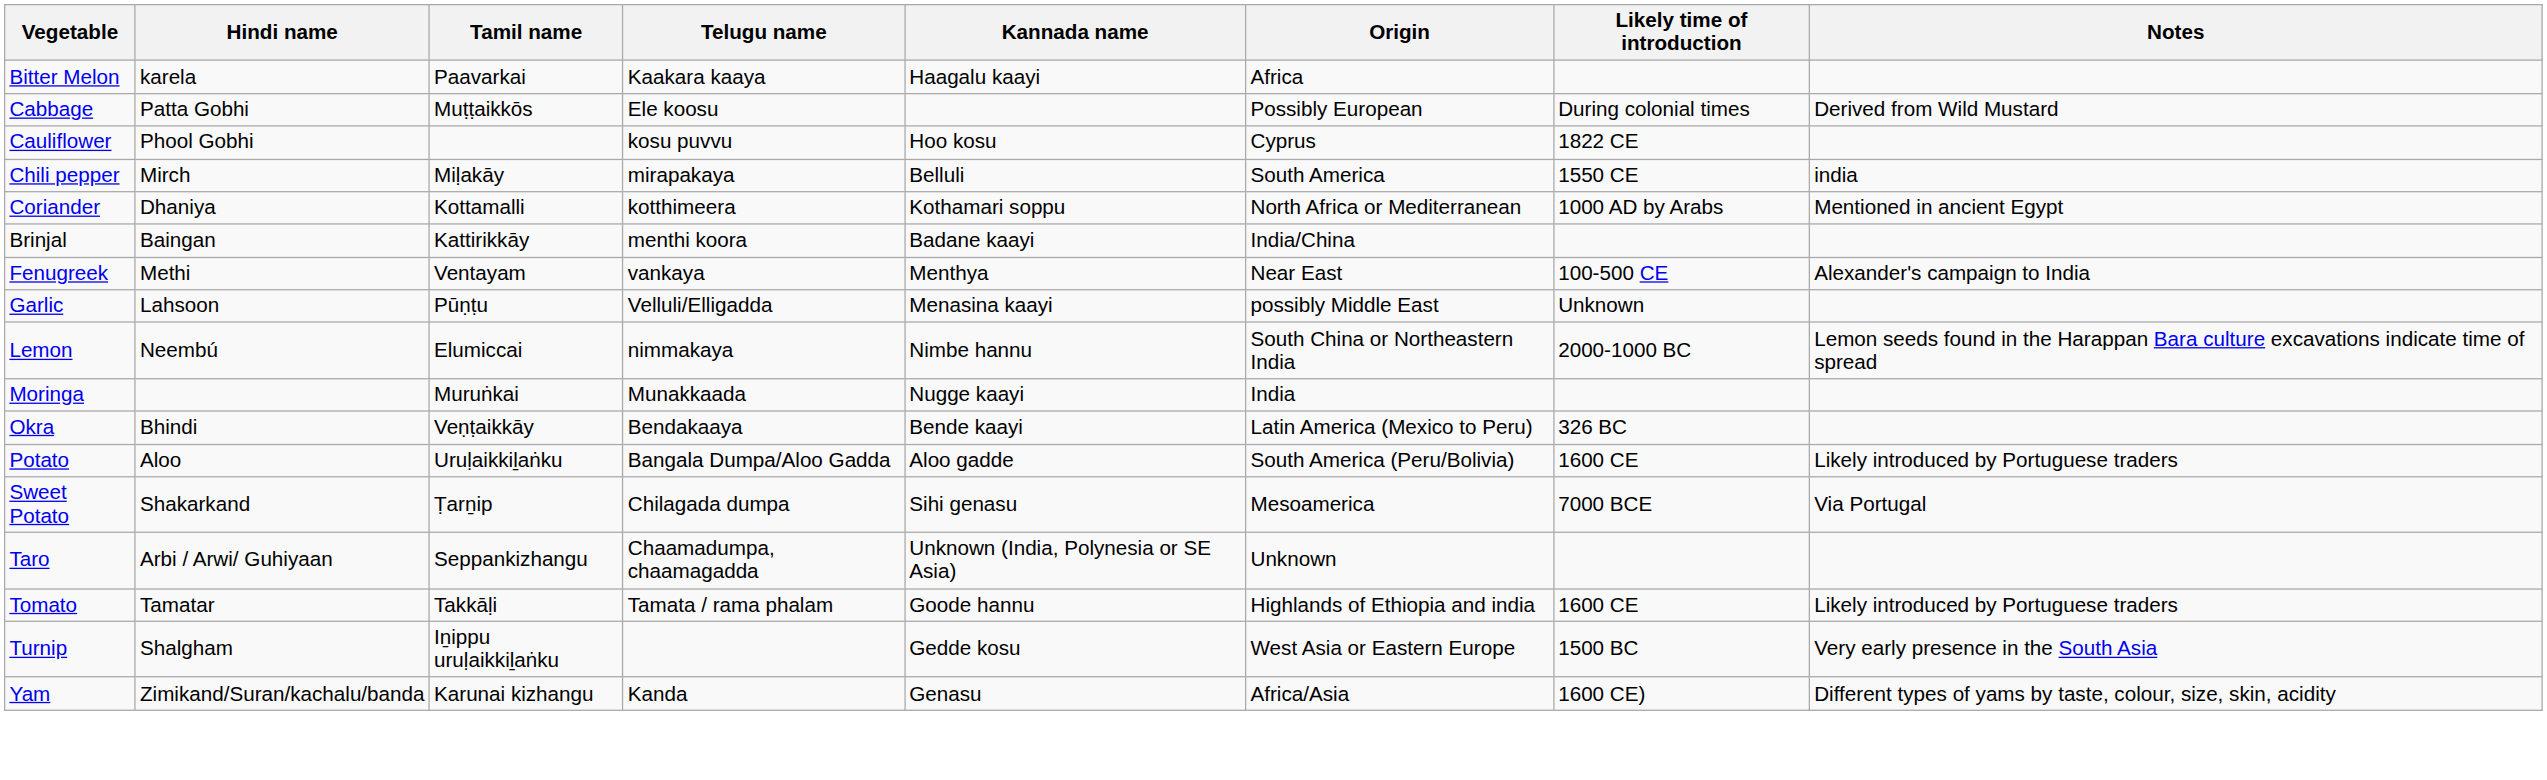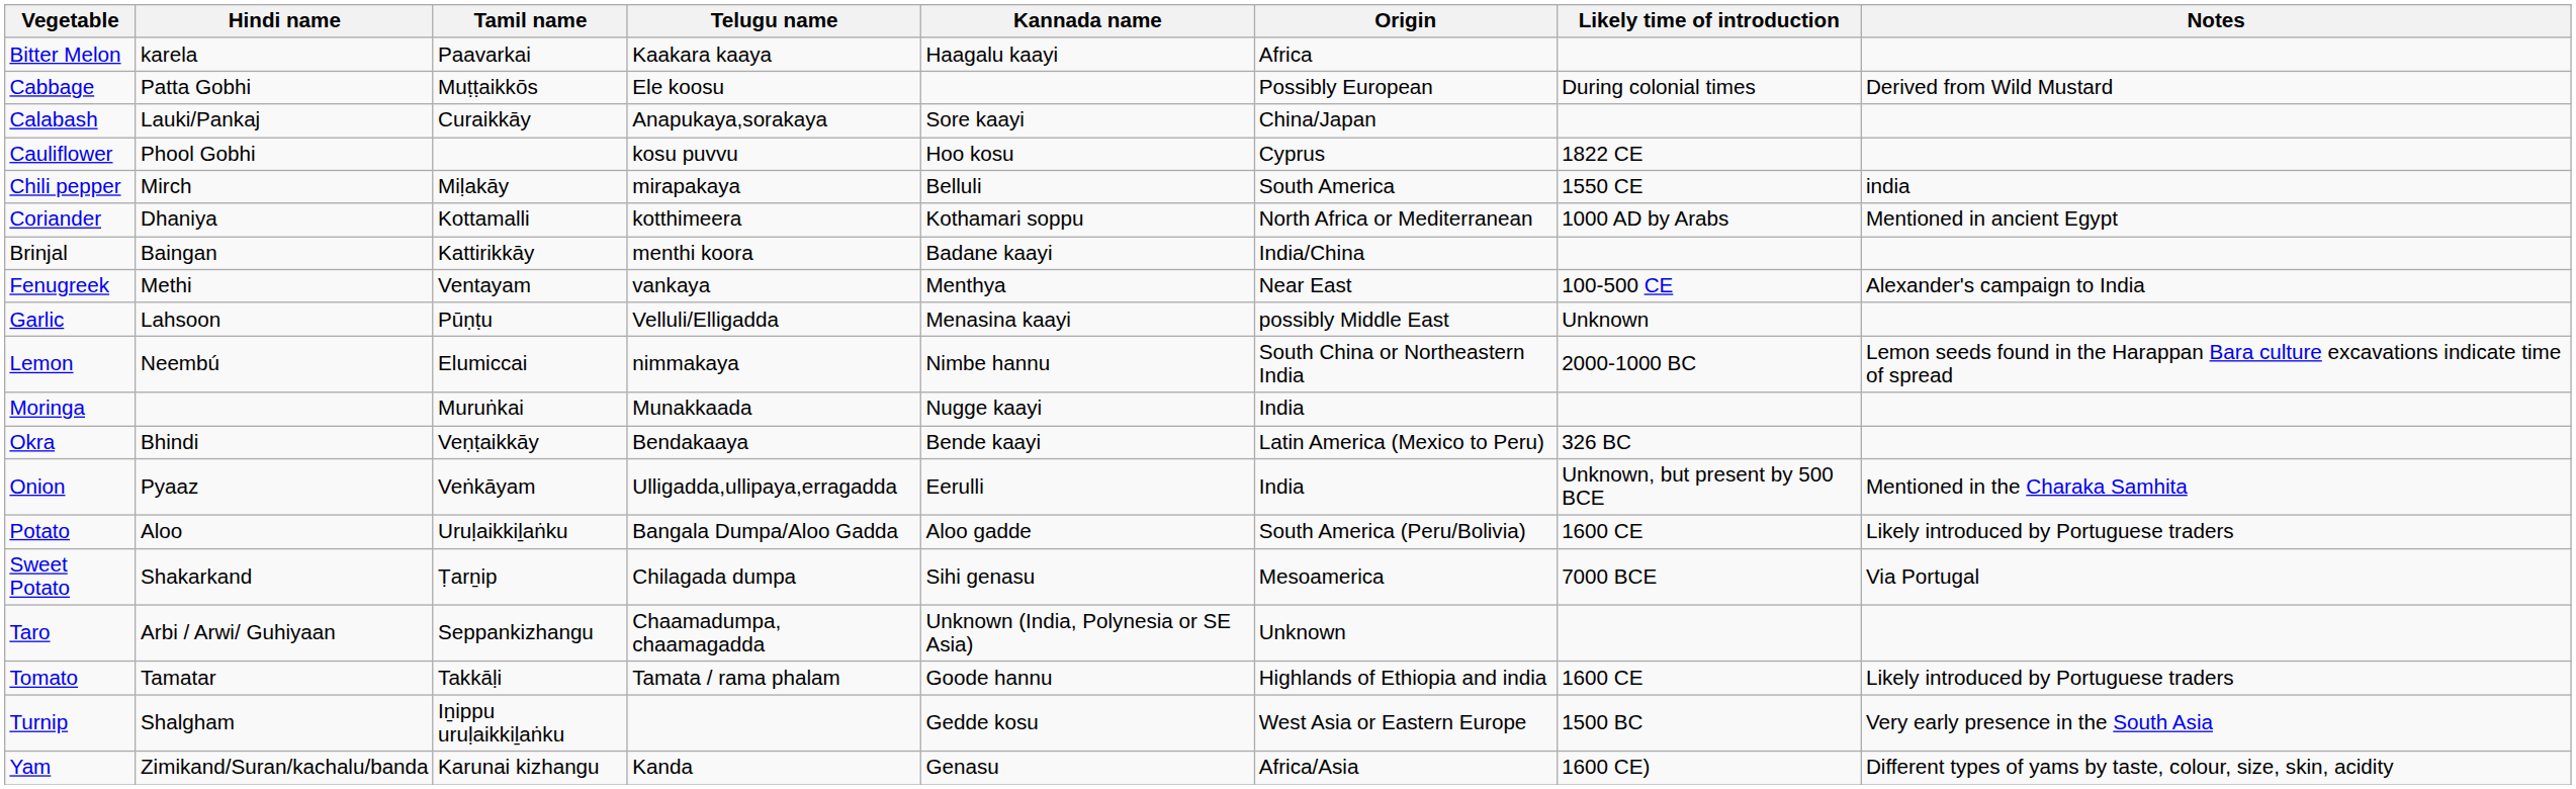+ row: Calabash | Lauki/Pankaj | Curaikkāy | Anapukaya,sorakaya | Sore kaayi | China/Japan
+ row: Onion | Pyaaz | Veṅkāyam | Ulligadda,ullipaya,erragadda | Eerulli | India | Unknown, but present by 500 BCE | Mentioned in the Charaka Samhita
